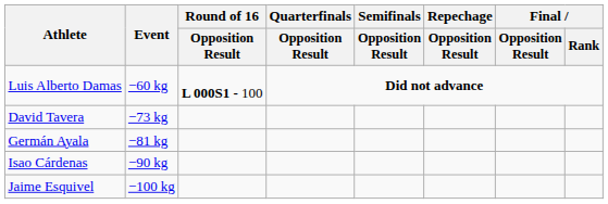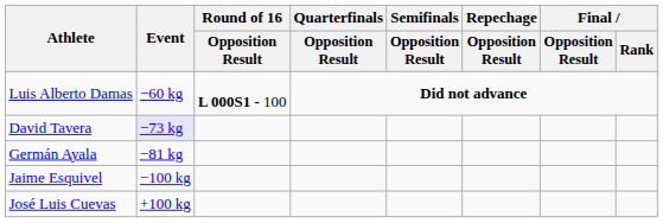David Tavera | Event: no background -> lavender background
- row: Isao Cárdenas | −90 kg
+ row: José Luis Cuevas | +100 kg
